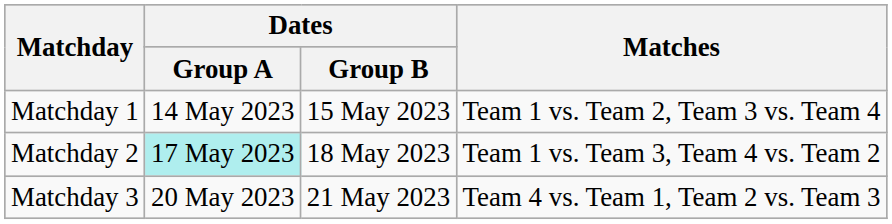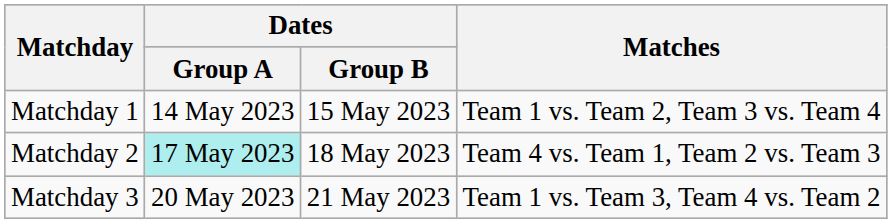Matchday 2 | Matches: Team 1 vs. Team 3, Team 4 vs. Team 2 -> Team 4 vs. Team 1, Team 2 vs. Team 3
Matchday 3 | Matches: Team 4 vs. Team 1, Team 2 vs. Team 3 -> Team 1 vs. Team 3, Team 4 vs. Team 2
